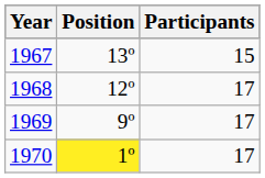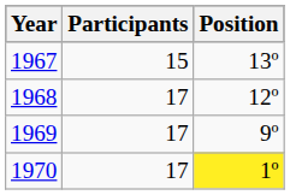columns swapped: Position <-> Participants
